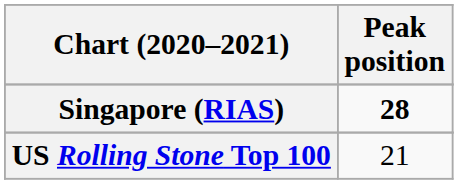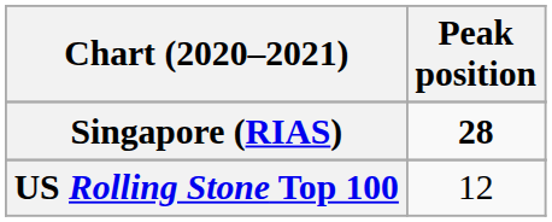US Rolling Stone Top 100 | Peak position: 21 -> 12
